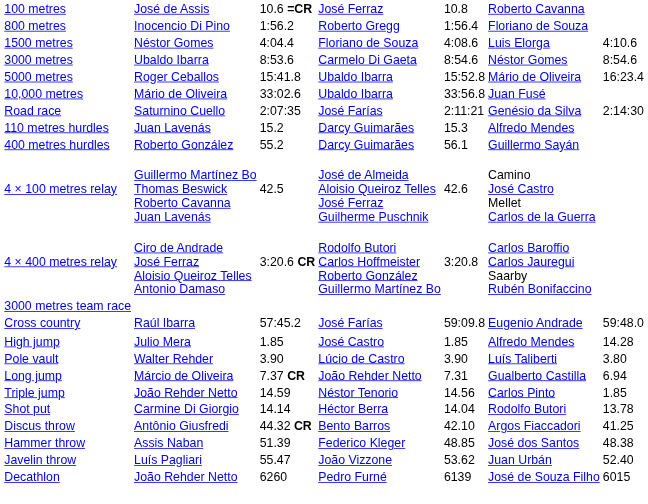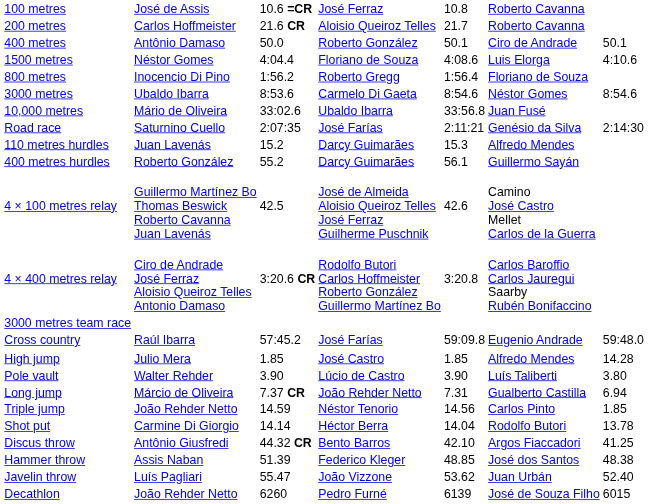+ row: 200 metres | Carlos Hoffmeister | 21.6 CR | Aloisio Queiroz Telles | 21.7 | Roberto Cavanna
+ row: 400 metres | Antônio Damaso | 50.0 | Roberto González | 50.1 | Ciro de Andrade | 50.1
rows swapped: 800 metres <-> 1500 metres
- row: 5000 metres | Roger Ceballos | 15:41.8 | Ubaldo Ibarra | 15:52.8 | Mário de Oliveira | 16:23.4
